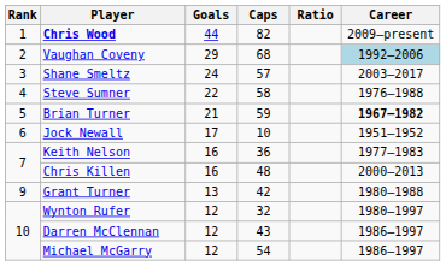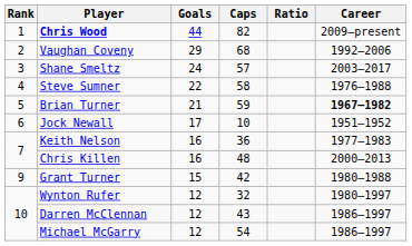Vaughan Coveny | Career: lightblue background -> no background
Grant Turner | Goals: 13 -> 15
